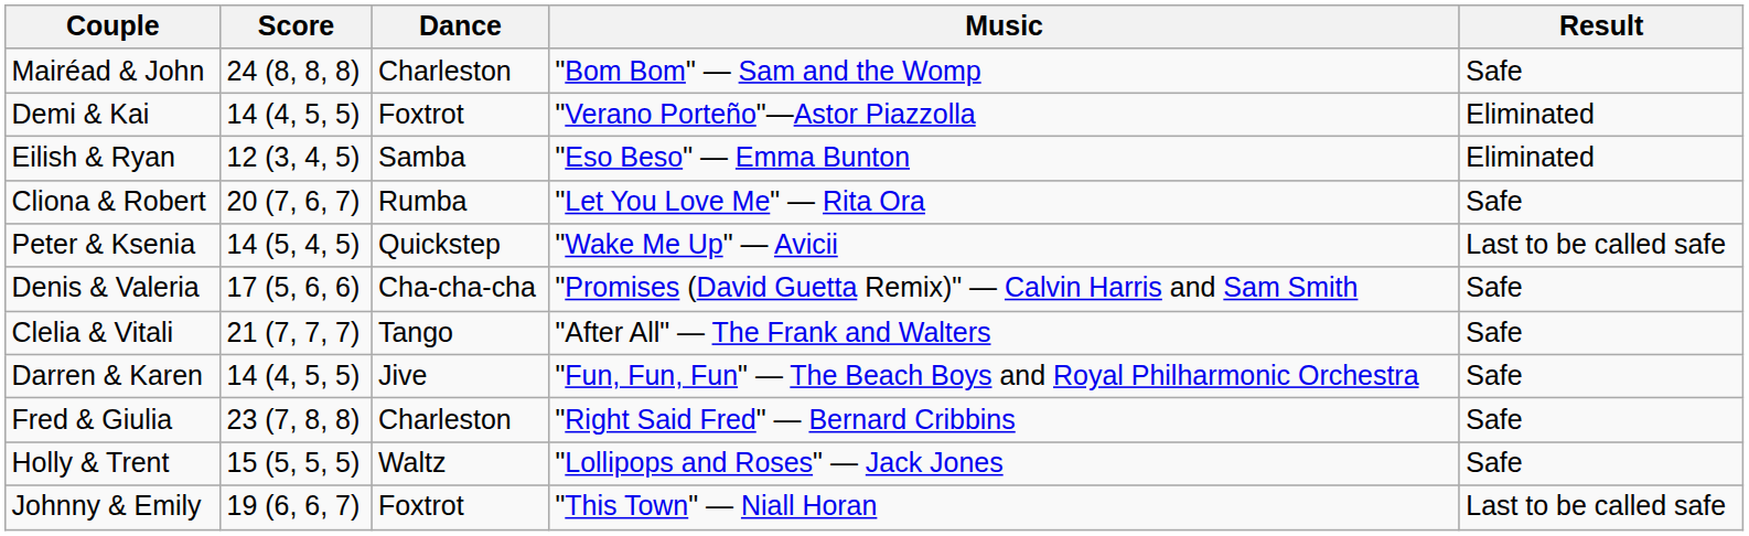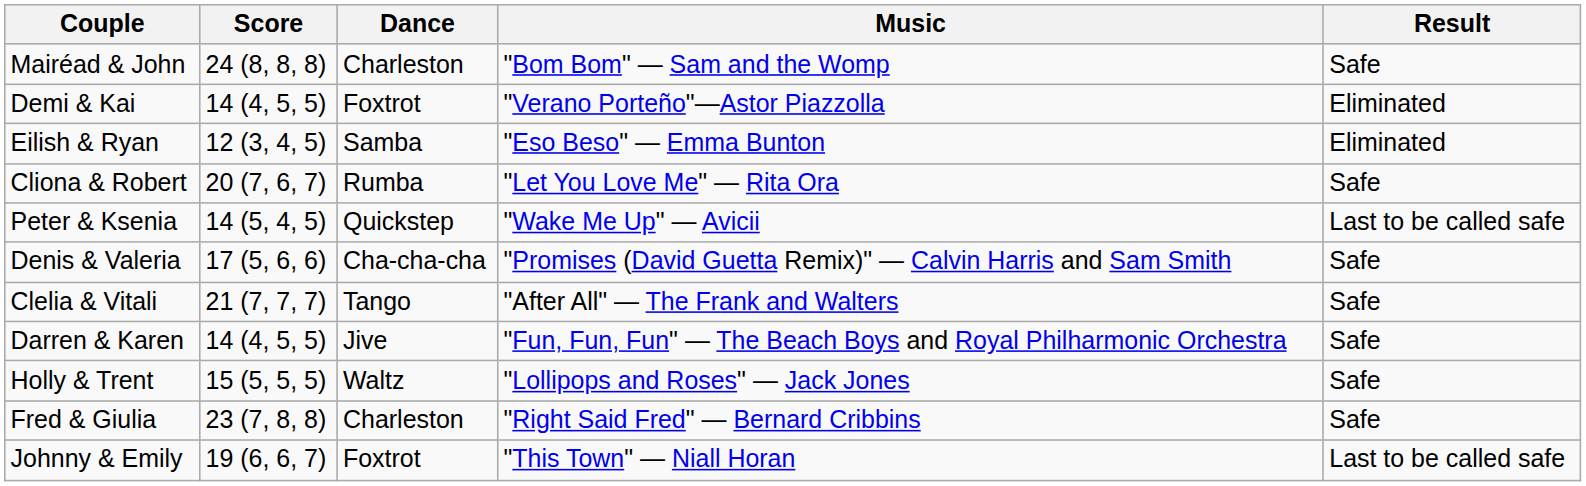rows swapped: Holly & Trent <-> Fred & Giulia
